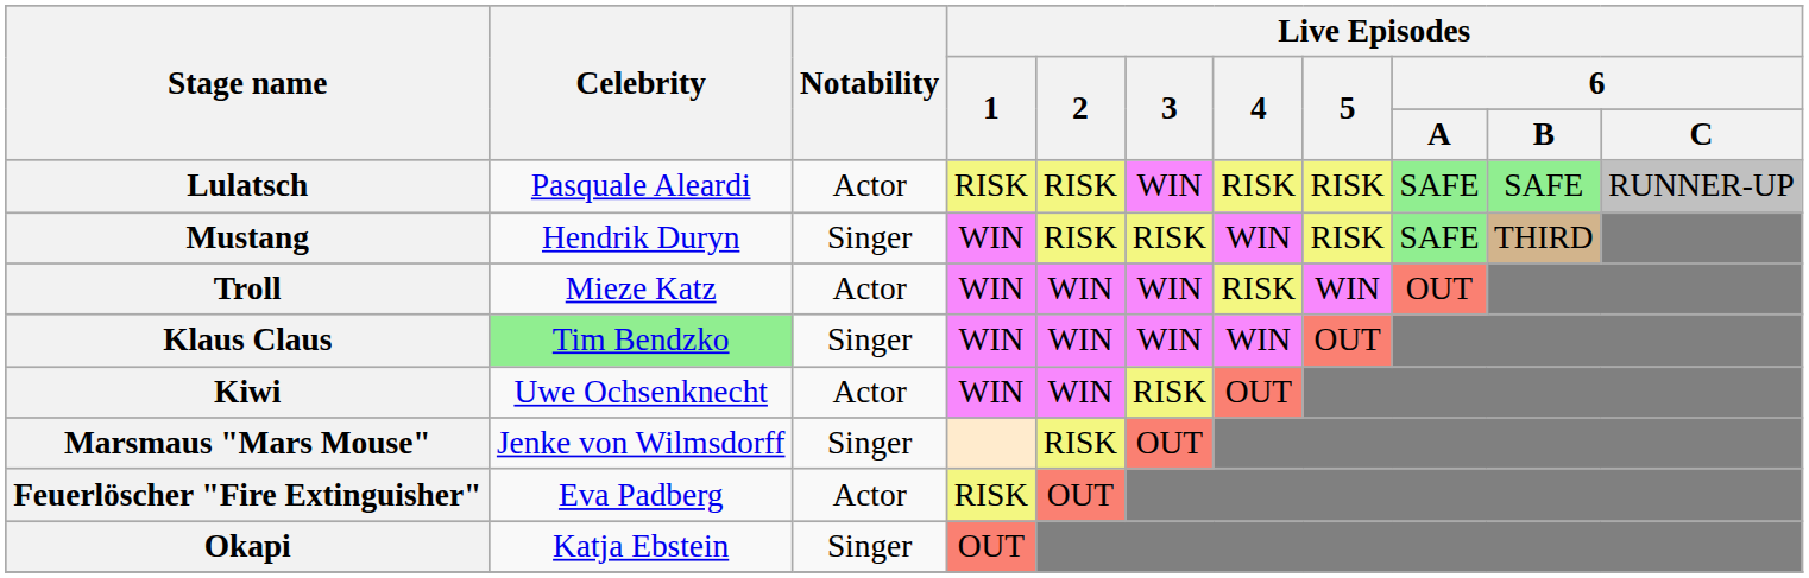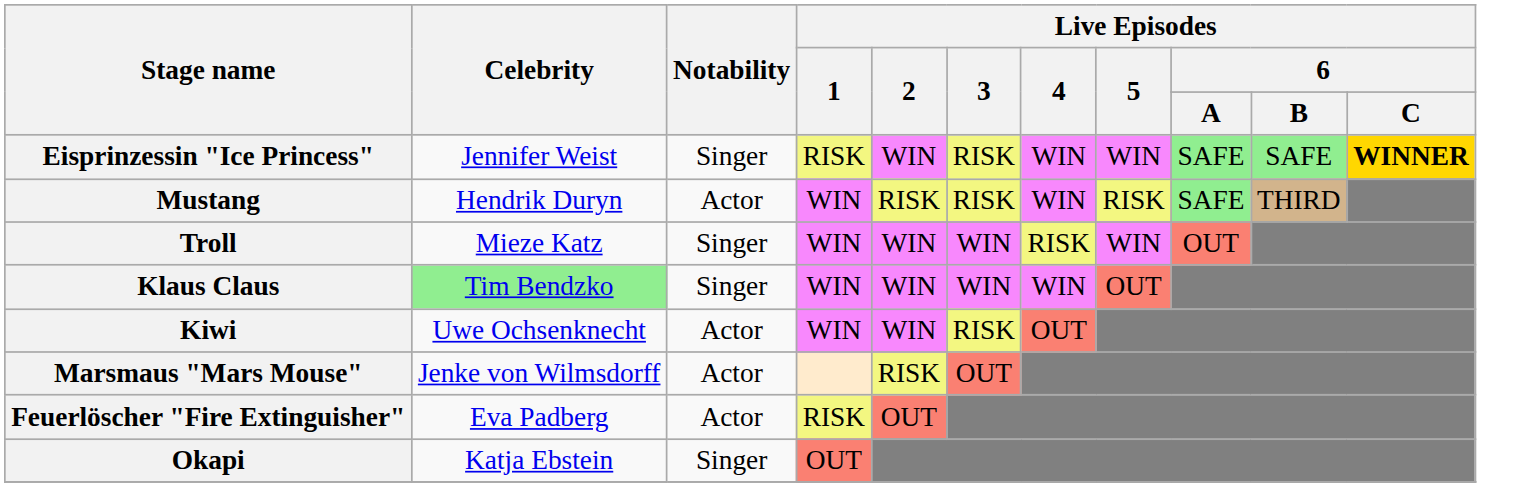+ row: Eisprinzessin "Ice Princess" | Jennifer Weist | Singer | RISK | WIN | RISK | WIN | WIN | SAFE | SAFE | WINNER
- row: Lulatsch | Pasquale Aleardi | Actor | RISK | RISK | WIN | RISK | RISK | SAFE | SAFE | RUNNER-UP
Mustang | Notability: Singer -> Actor
Troll | Notability: Actor -> Singer
Marsmaus "Mars Mouse" | Notability: Singer -> Actor
